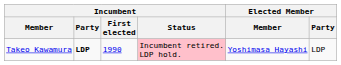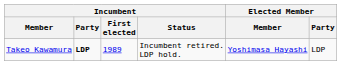Takeo Kawamura | Incumbent / First elected: 1990 -> 1989
Takeo Kawamura | Incumbent / Status: pink background -> no background
